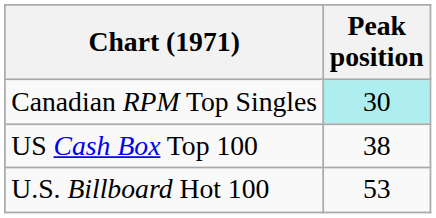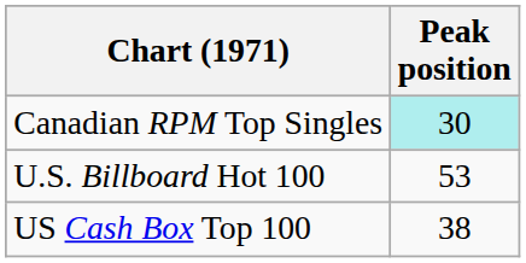rows swapped: U.S. Billboard Hot 100 <-> US Cash Box Top 100
